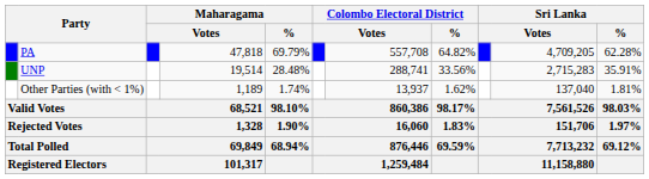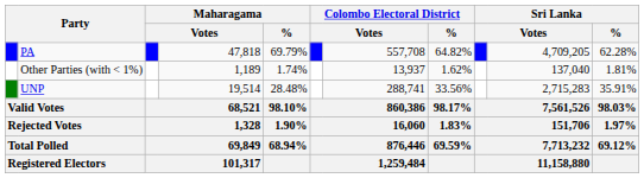rows swapped: UNP <-> Other Parties (with < 1%)
